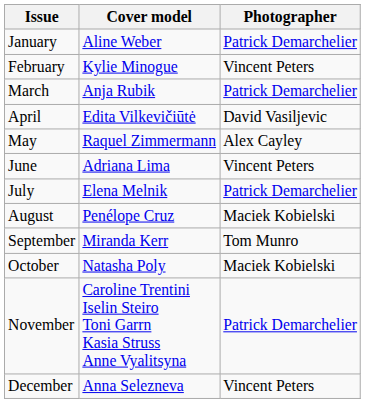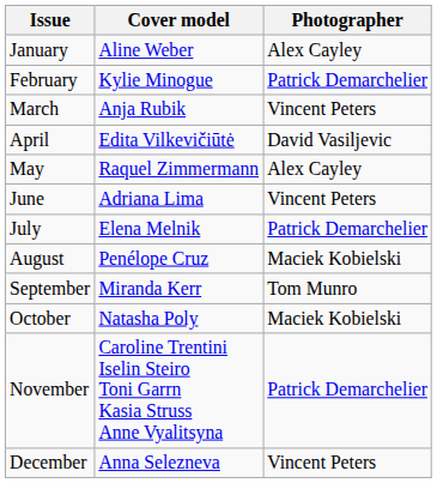January | Photographer: Patrick Demarchelier -> Alex Cayley
February | Photographer: Vincent Peters -> Patrick Demarchelier
March | Photographer: Patrick Demarchelier -> Vincent Peters
